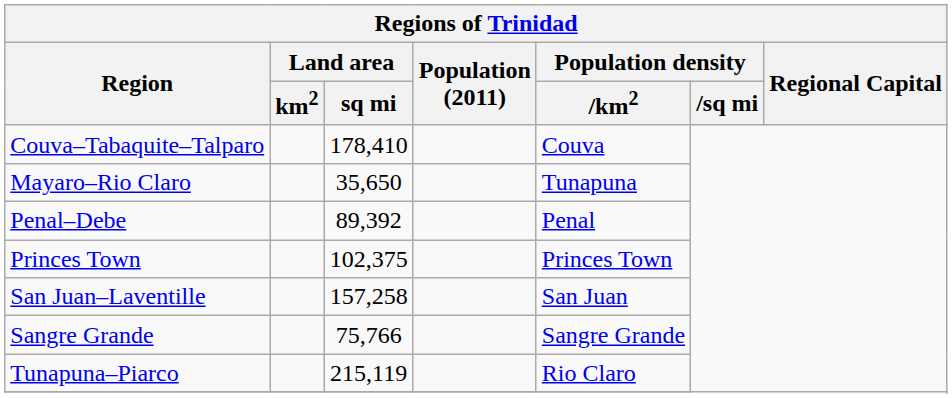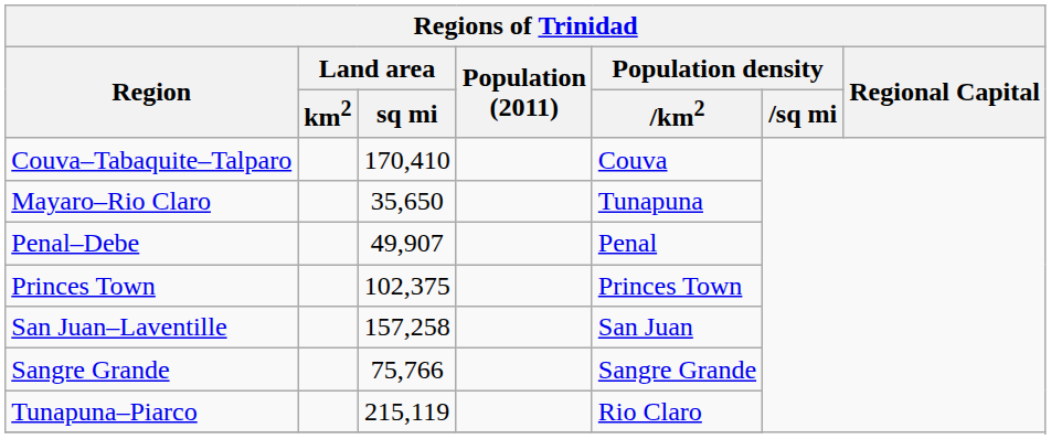Couva–Tabaquite–Talparo | Land area / sq mi: 178,410 -> 170,410
Penal–Debe | Land area / sq mi: 89,392 -> 49,907
